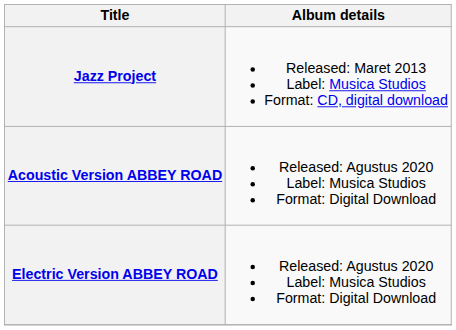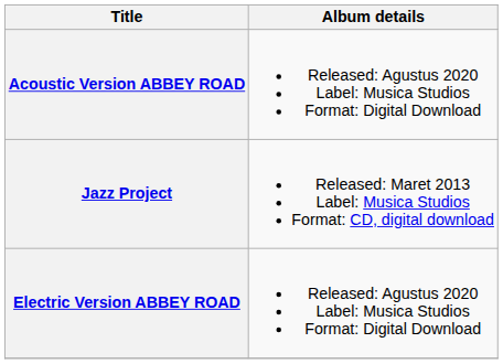rows swapped: Jazz Project <-> Acoustic Version ABBEY ROAD
